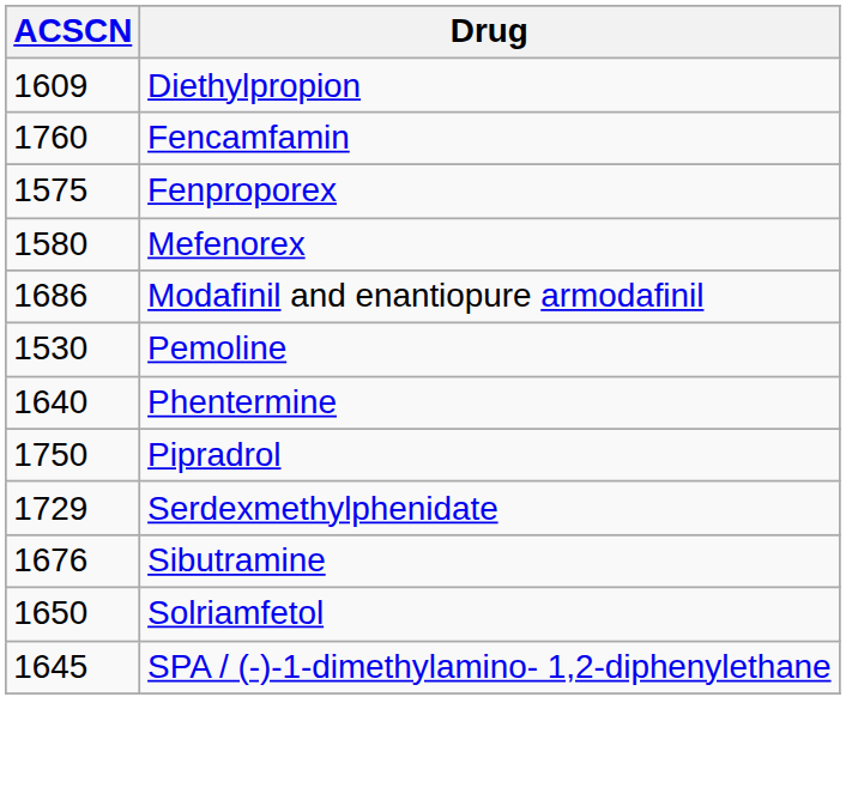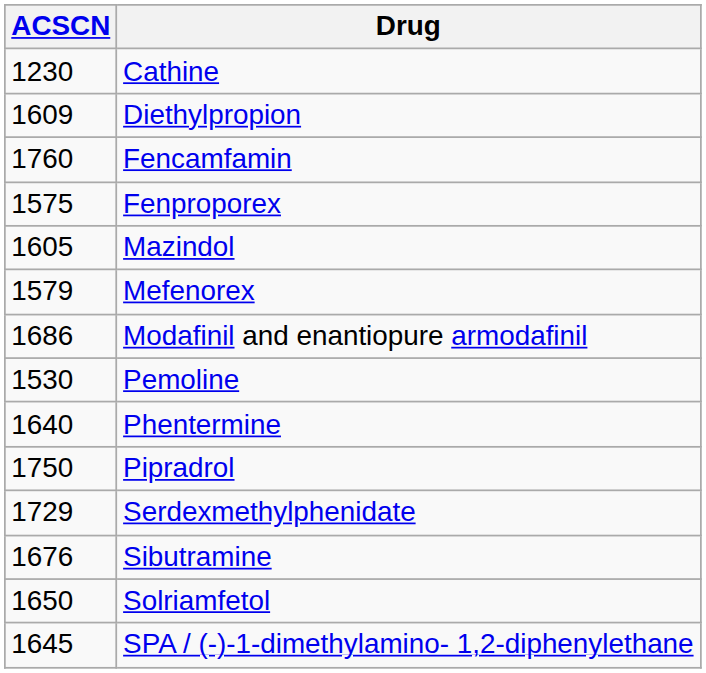+ row: 1230 | Cathine
+ row: 1605 | Mazindol
Mefenorex | ACSCN: 1580 -> 1579
